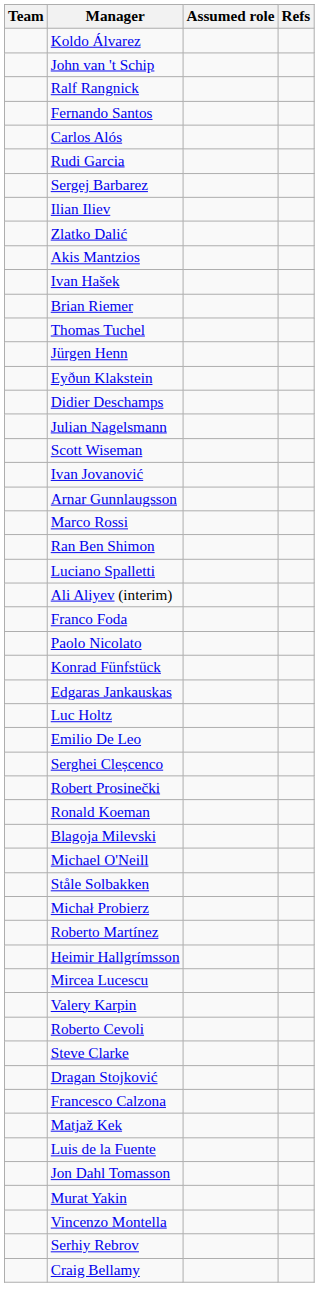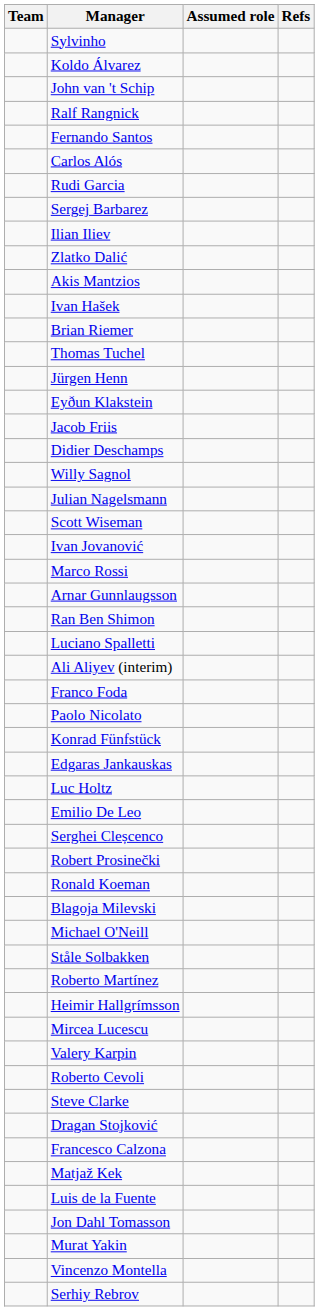+ row: Sylvinho
+ row: Jacob Friis
+ row: Willy Sagnol
rows swapped: Marco Rossi <-> Arnar Gunnlaugsson
- row: Michał Probierz
- row: Craig Bellamy
